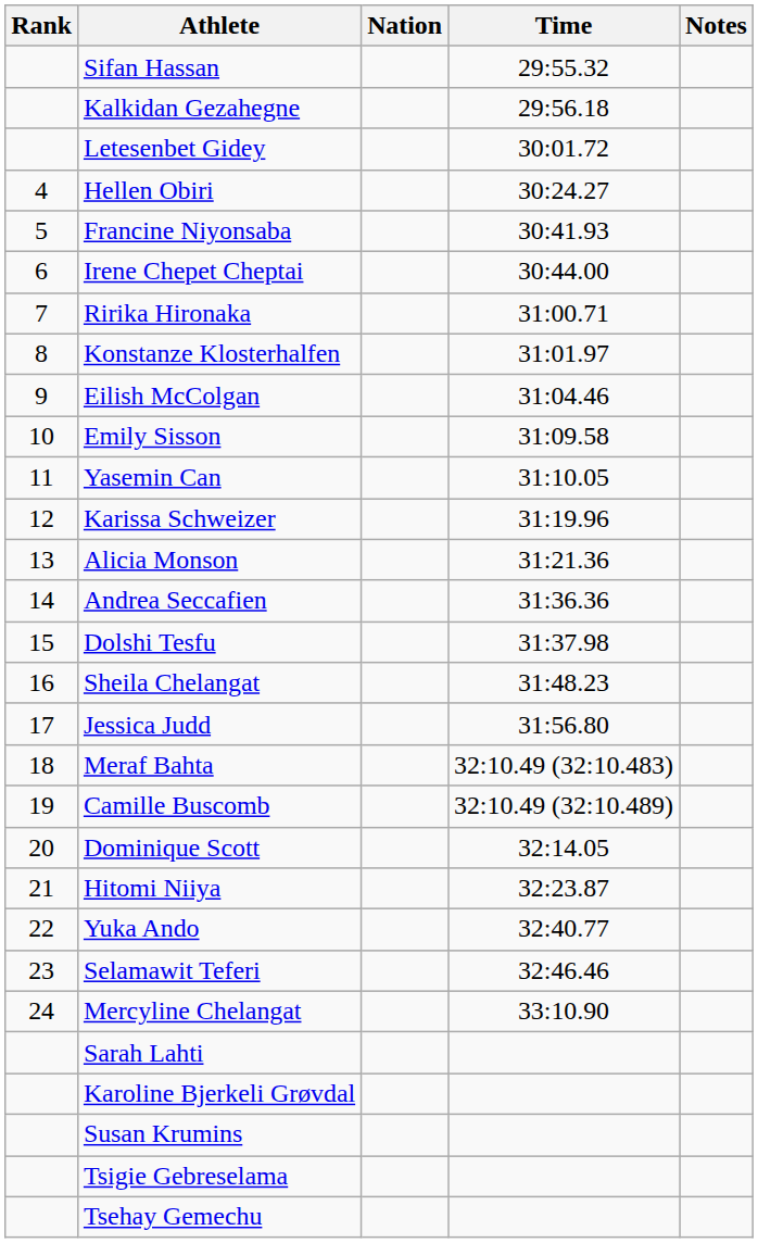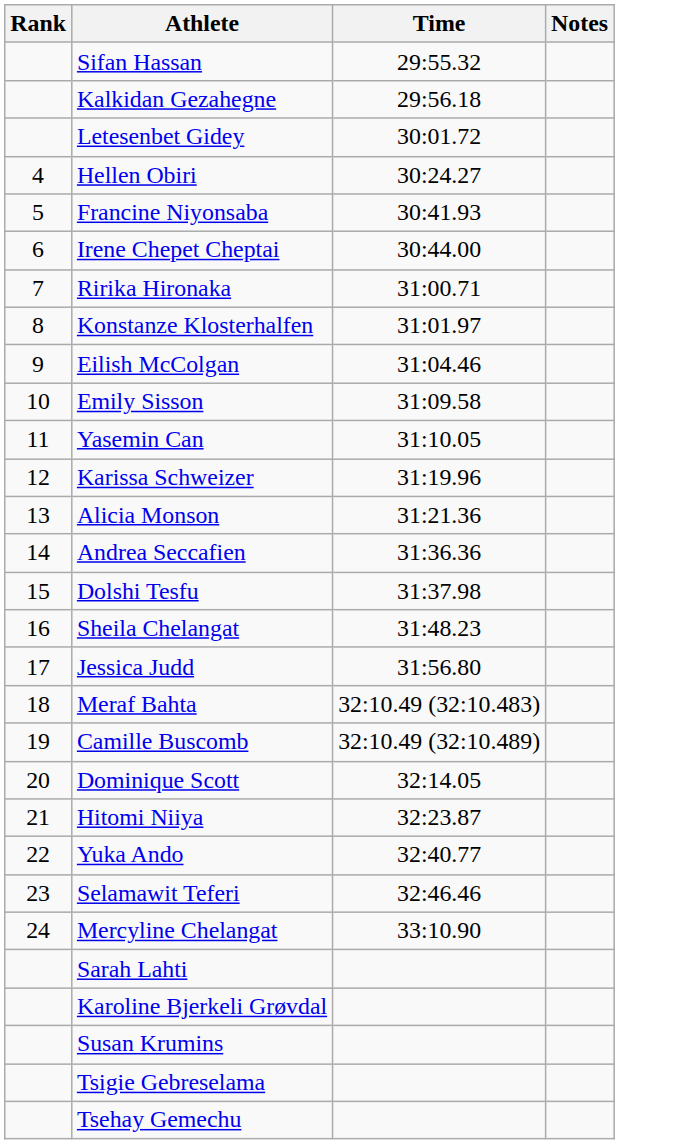- column: Nation
